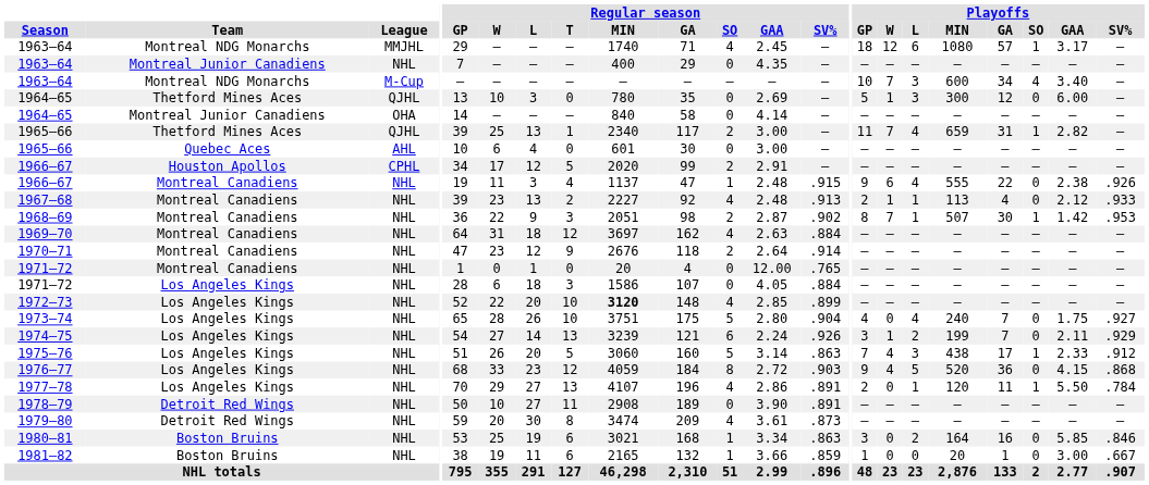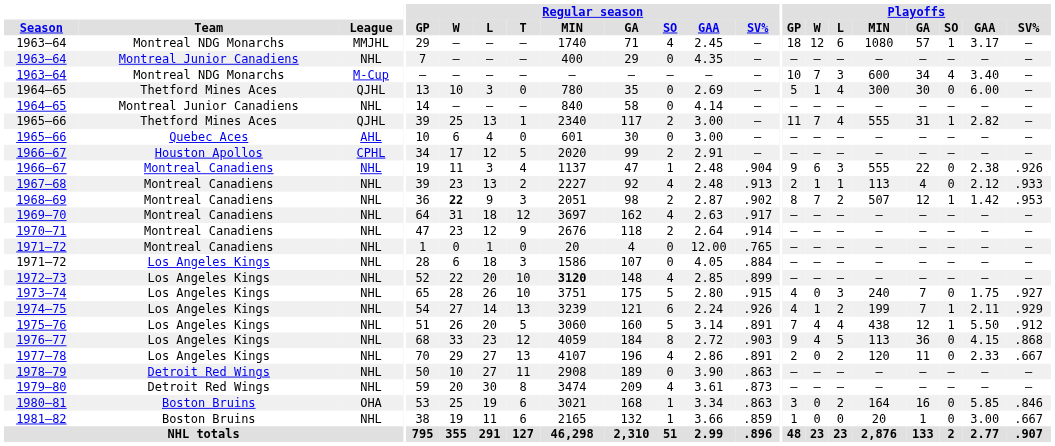1964–65 / Thetford Mines Aces | Playoffs / L: 3 -> 4
1964–65 / Thetford Mines Aces | Playoffs / GA: 12 -> 30
1964–65 / Montreal Junior Canadiens | League: OHA -> NHL
1965–66 / Thetford Mines Aces | Playoffs / MIN: 659 -> 555
1966–67 / Montreal Canadiens | Regular season / SV%: .915 -> .904
1966–67 / Montreal Canadiens | Playoffs / L: 4 -> 3
1968–69 | Regular season / W: normal -> bold
1968–69 | Playoffs / L: 1 -> 2
1968–69 | Playoffs / GA: 30 -> 12
1969–70 | Regular season / SV%: .884 -> .917
1973–74 | Regular season / SV%: .904 -> .915
1973–74 | Playoffs / L: 4 -> 3
1974–75 | Playoffs / GP: 3 -> 4
1974–75 | Playoffs / SO: 0 -> 1
1975–76 | Regular season / SV%: .863 -> .891
1975–76 | Playoffs / L: 3 -> 4
1975–76 | Playoffs / GA: 17 -> 12
1975–76 | Playoffs / GAA: 2.33 -> 5.50
1976–77 | Playoffs / MIN: 520 -> 113
1977–78 | Playoffs / L: 1 -> 2
1977–78 | Playoffs / SO: 1 -> 0
1977–78 | Playoffs / GAA: 5.50 -> 2.33
1977–78 | Playoffs / SV%: .784 -> .667
1978–79 | Regular season / SV%: .891 -> .863
1980–81 | League: NHL -> OHA
